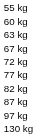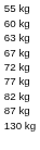- row: 97 kg
